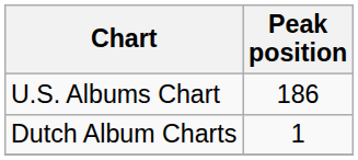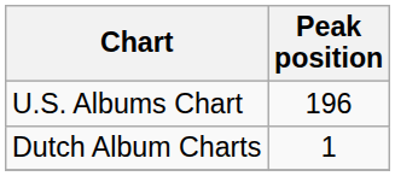U.S. Albums Chart | Peak position: 186 -> 196
